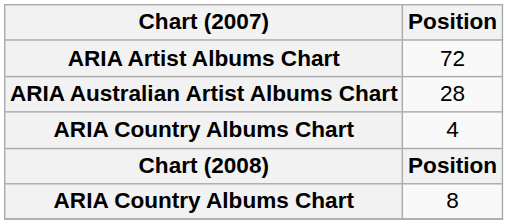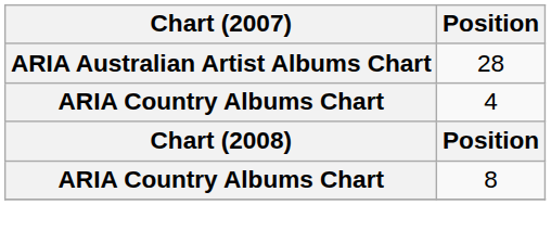- row: ARIA Artist Albums Chart | 72
